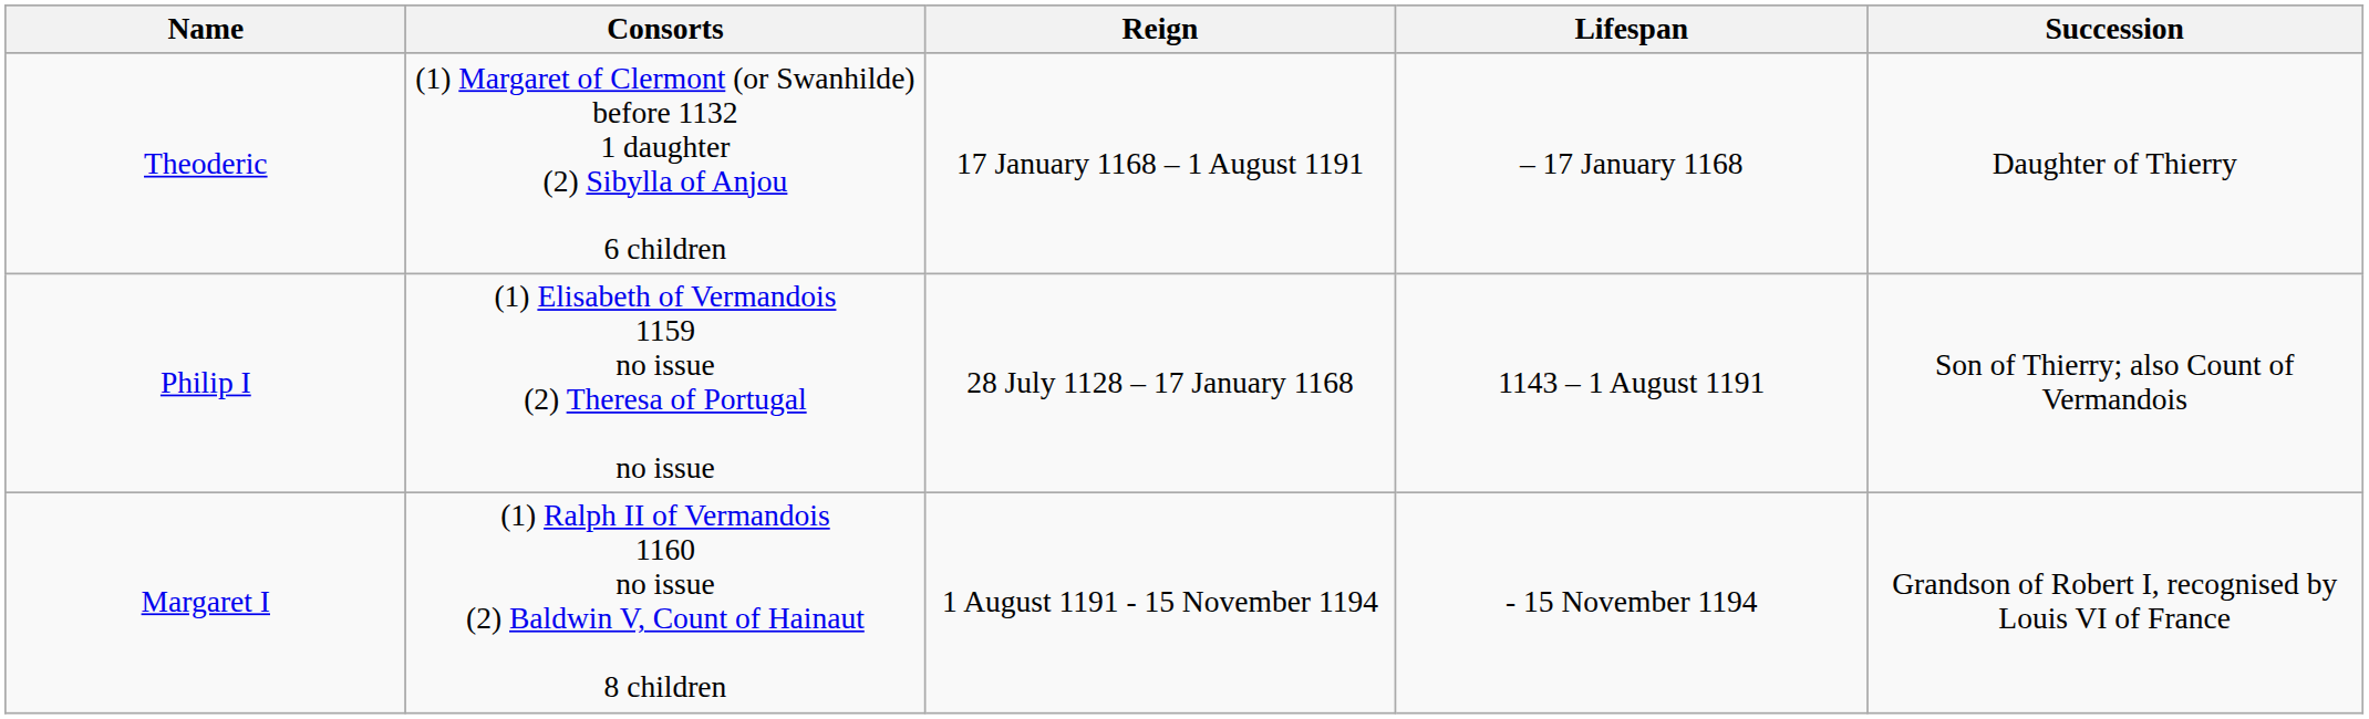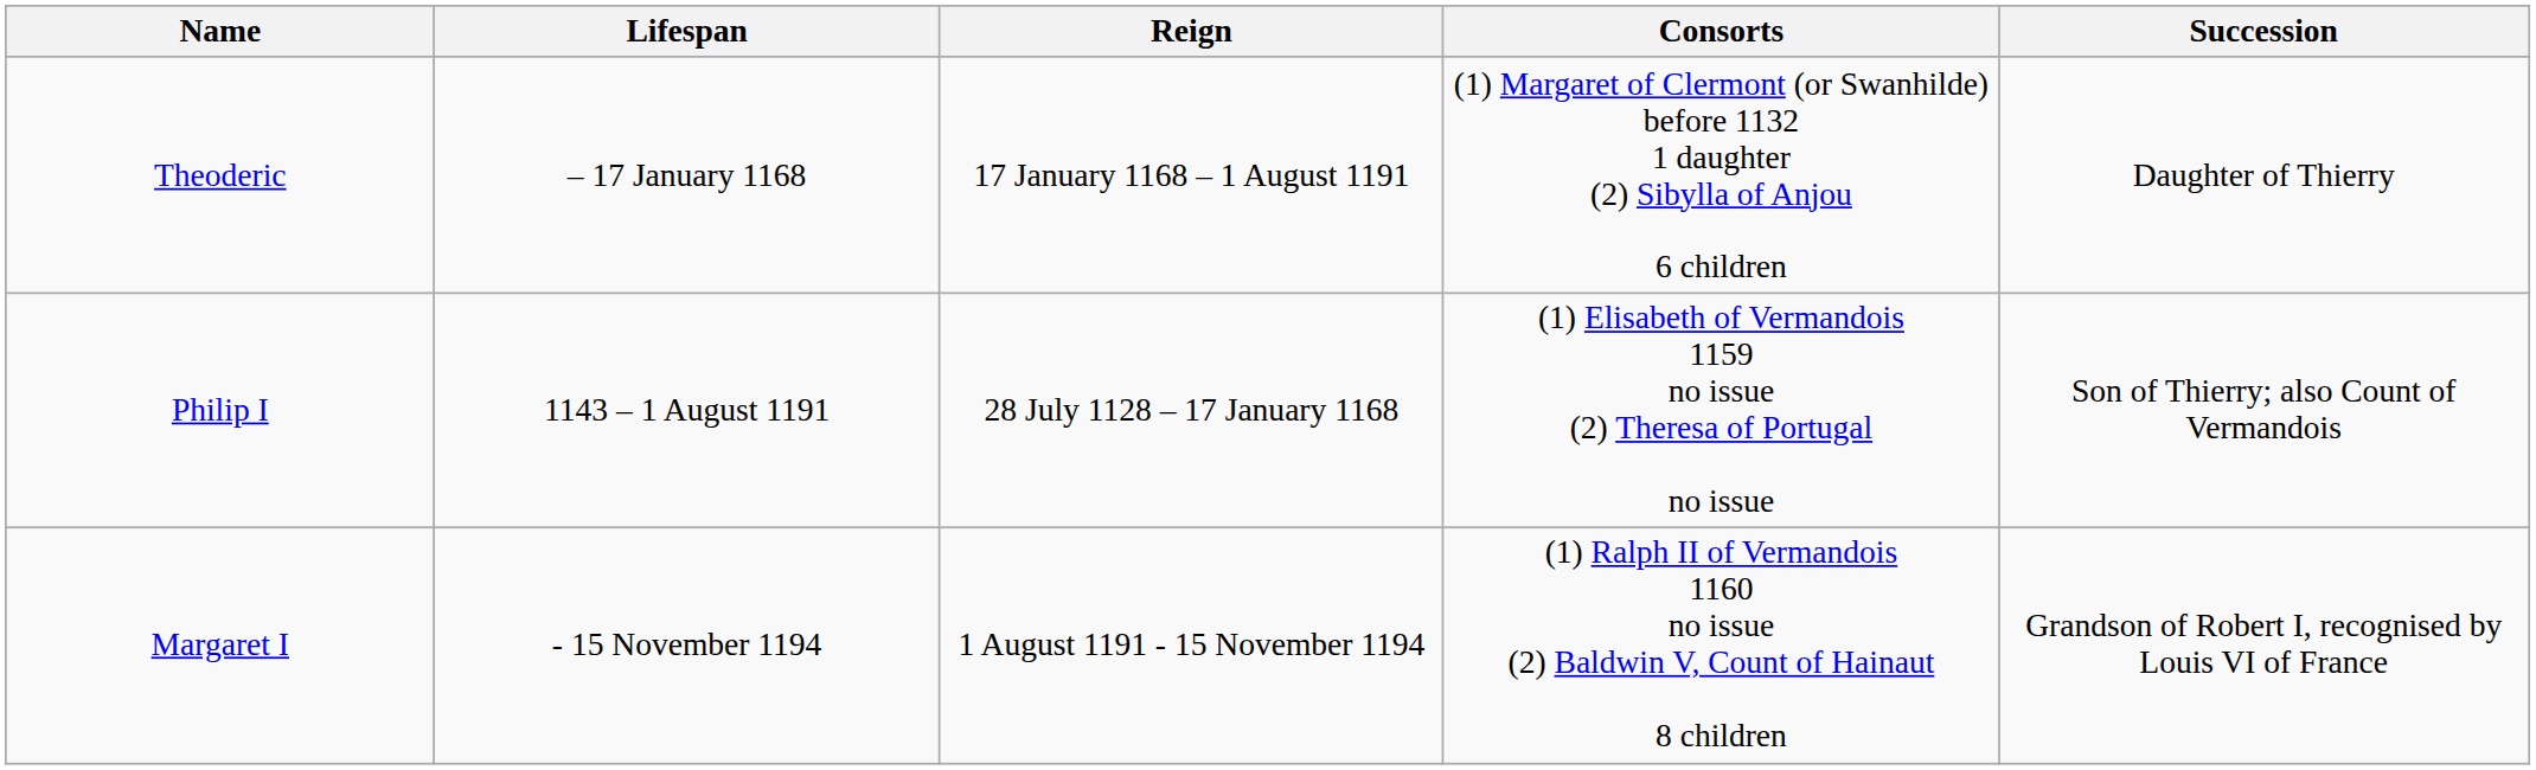columns swapped: Lifespan <-> Consorts
